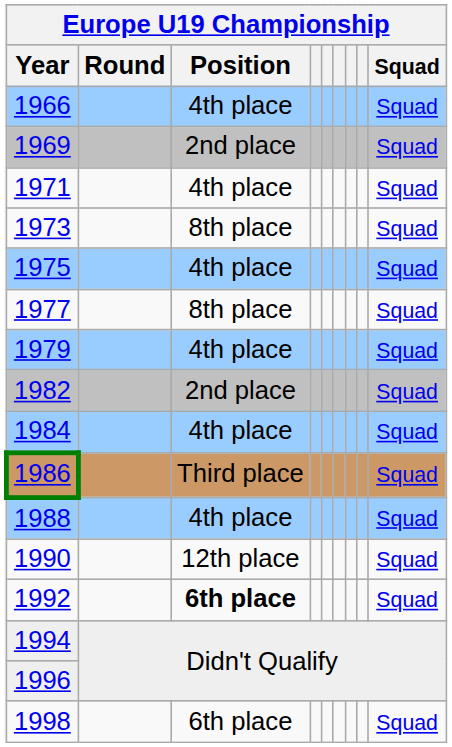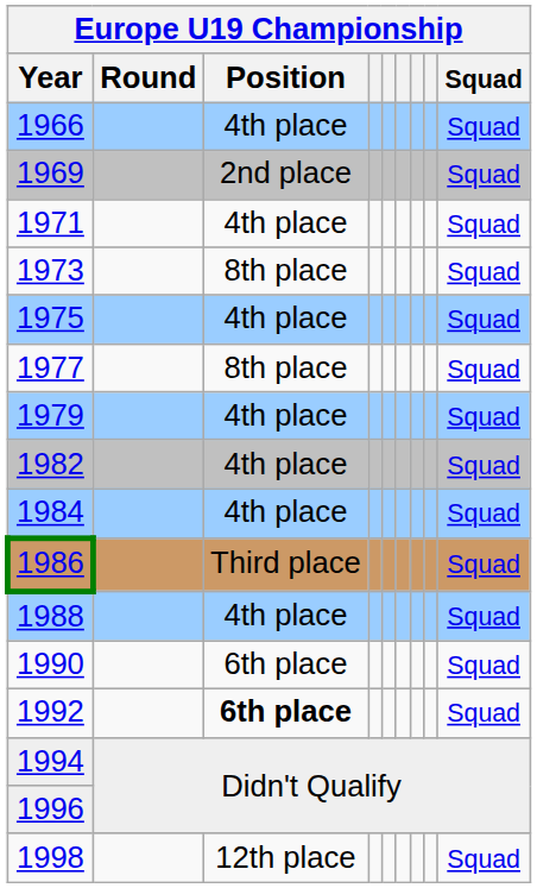1982 | Position: 2nd place -> 4th place
1990 | Position: 12th place -> 6th place
1998 | Position: 6th place -> 12th place
